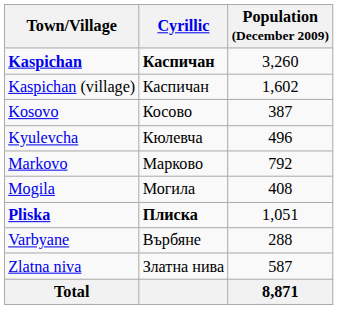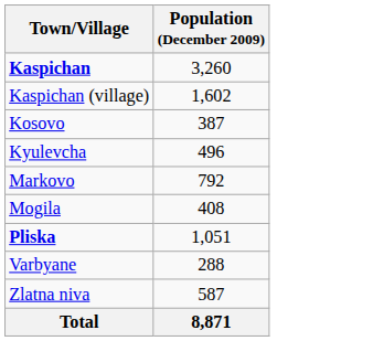- column: Cyrillic | Каспичан | Каспичан | Косово | Кюлевча | Марково | Могила | Плиска | Върбяне | Златна нива
